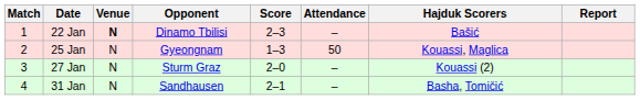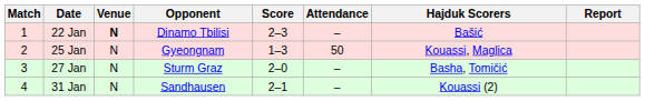27 Jan | Hajduk Scorers: Kouassi (2) -> Basha, Tomičić
31 Jan | Hajduk Scorers: Basha, Tomičić -> Kouassi (2)
